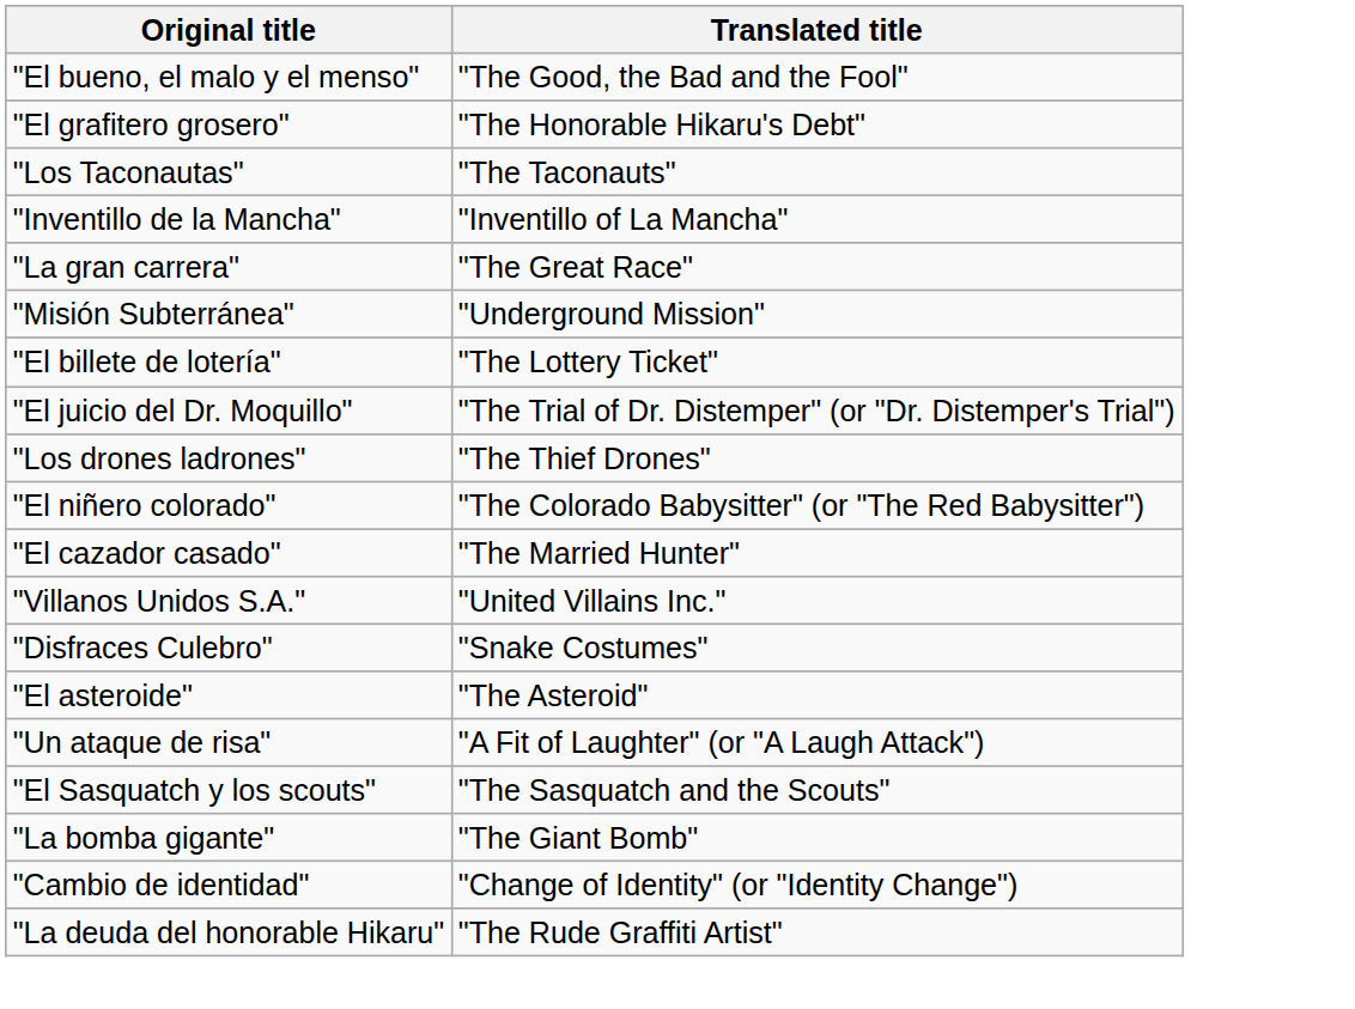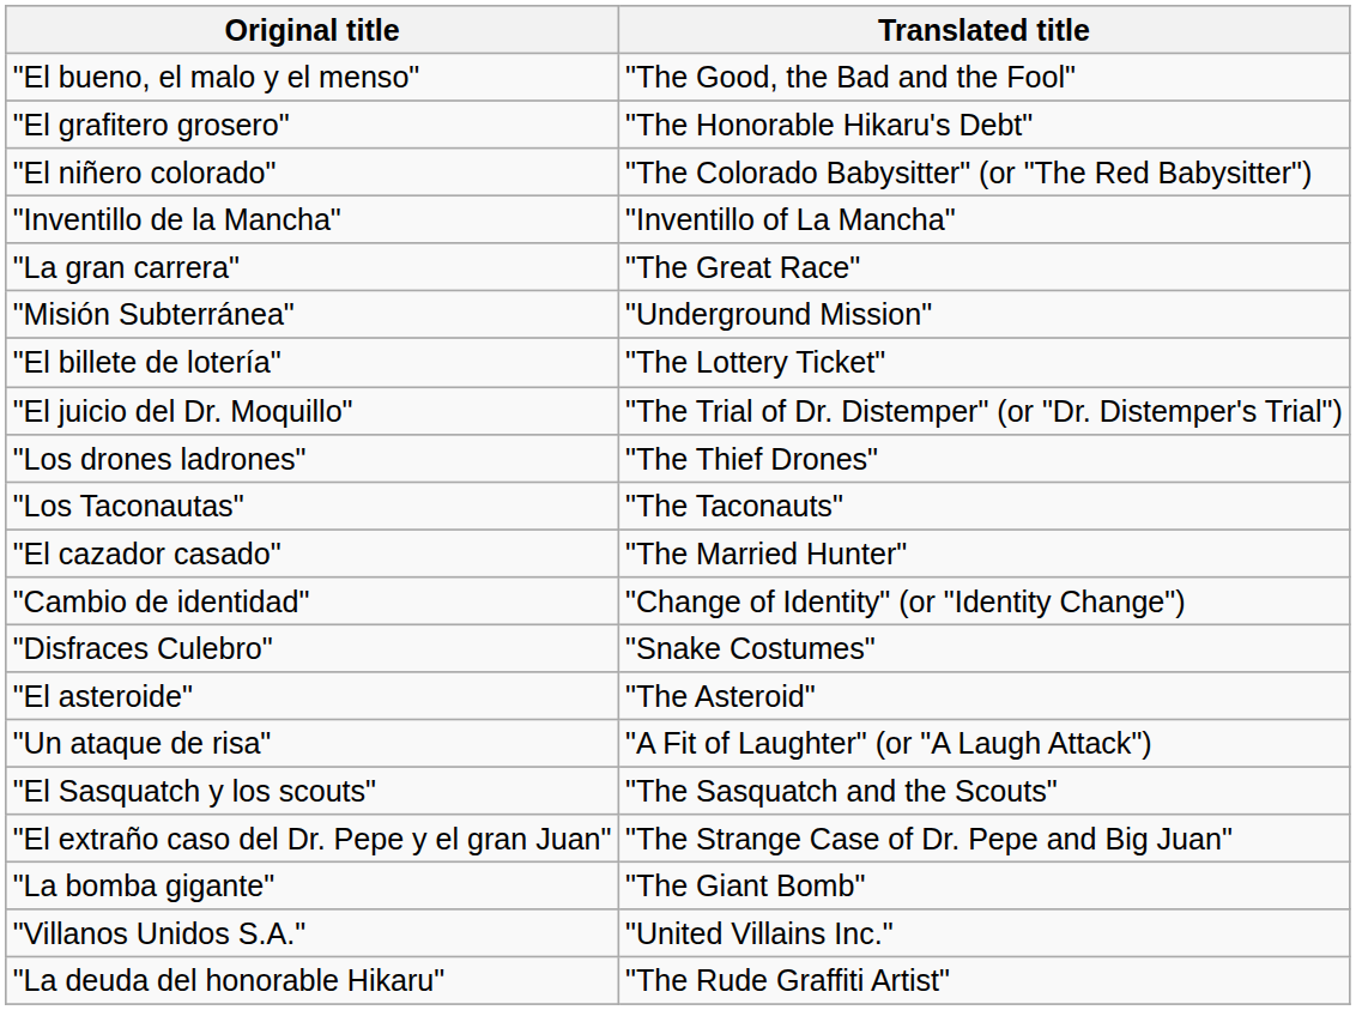rows swapped: "Los Taconautas" <-> "El niñero colorado"
rows swapped: "Cambio de identidad" <-> "Villanos Unidos S.A."
+ row: "El extraño caso del Dr. Pepe y el gran Juan" | "The Strange Case of Dr. Pepe and Big Juan"
